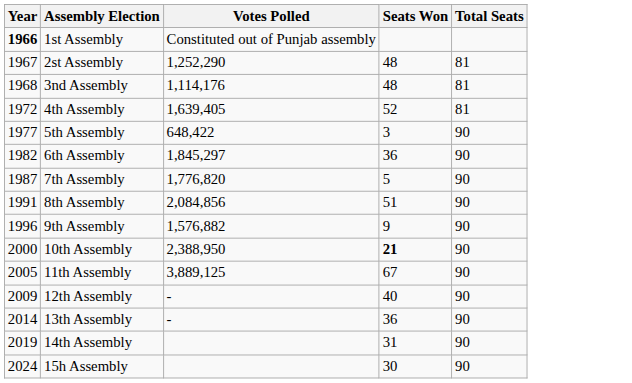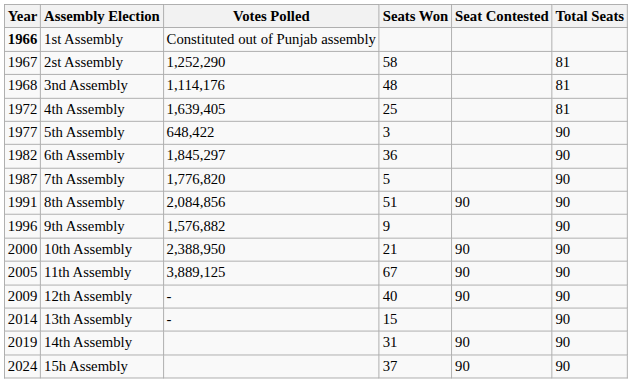+ column: Seat Contested | 90 | 90 | 90 | 90 | 90 | 90
2st Assembly | Seats Won: 48 -> 58
4th Assembly | Seats Won: 52 -> 25
10th Assembly | Seats Won: bold -> normal
13th Assembly | Seats Won: 36 -> 15
15h Assembly | Seats Won: 30 -> 37
